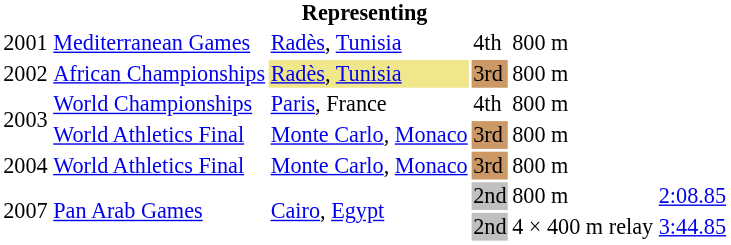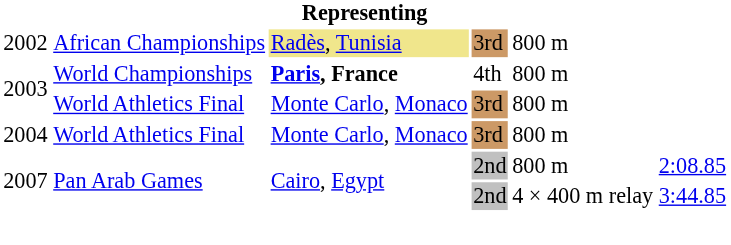- row: 2001 | Mediterranean Games | Radès, Tunisia | 4th | 800 m
2003 / World Championships | column 3: normal -> bold
